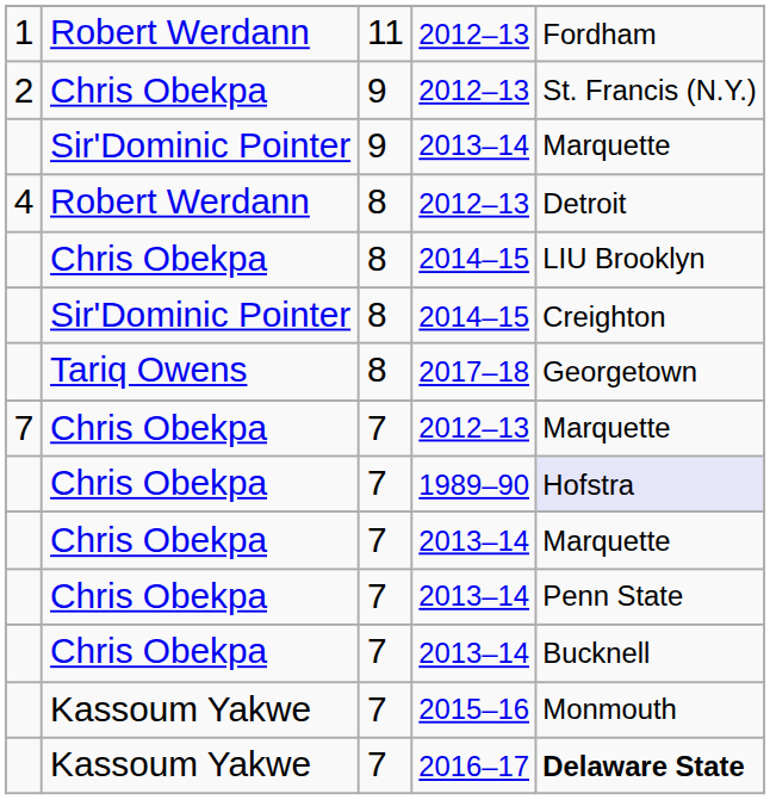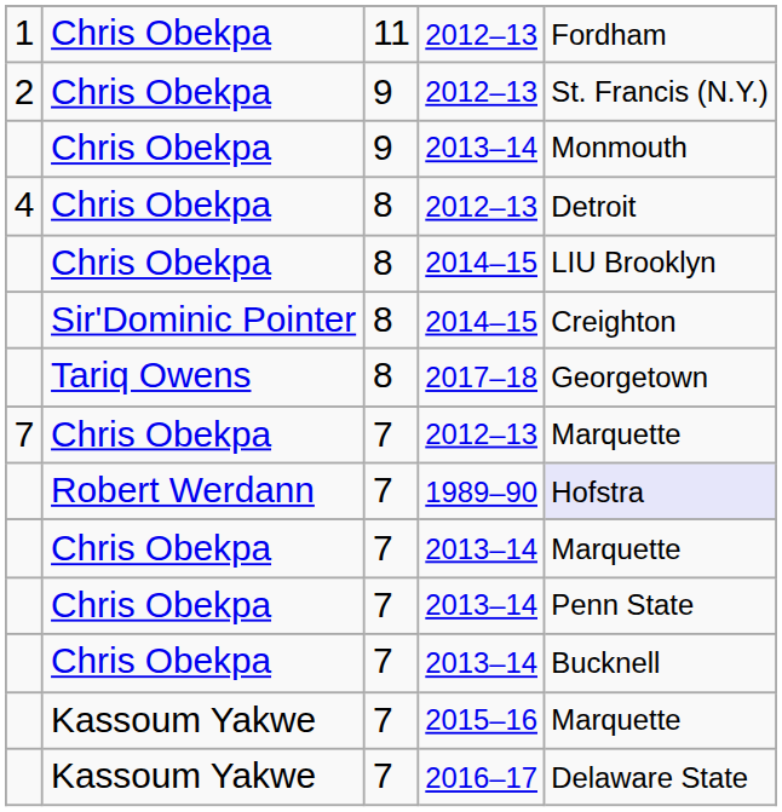11 / 2012–13 | column 2: Robert Werdann -> Chris Obekpa
9 / 2013–14 | column 2: Sir'Dominic Pointer -> Chris Obekpa
9 / 2013–14 | column 5: Marquette -> Monmouth
8 / 2012–13 | column 2: Robert Werdann -> Chris Obekpa
1989–90 | column 2: Chris Obekpa -> Robert Werdann
2015–16 | column 5: Monmouth -> Marquette
2016–17 | column 5: bold -> normal
